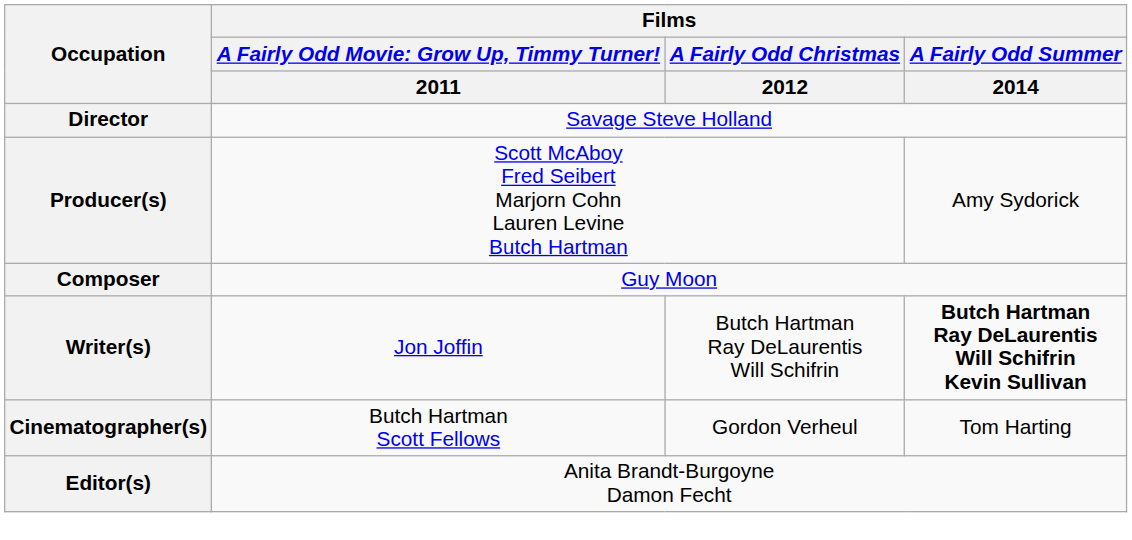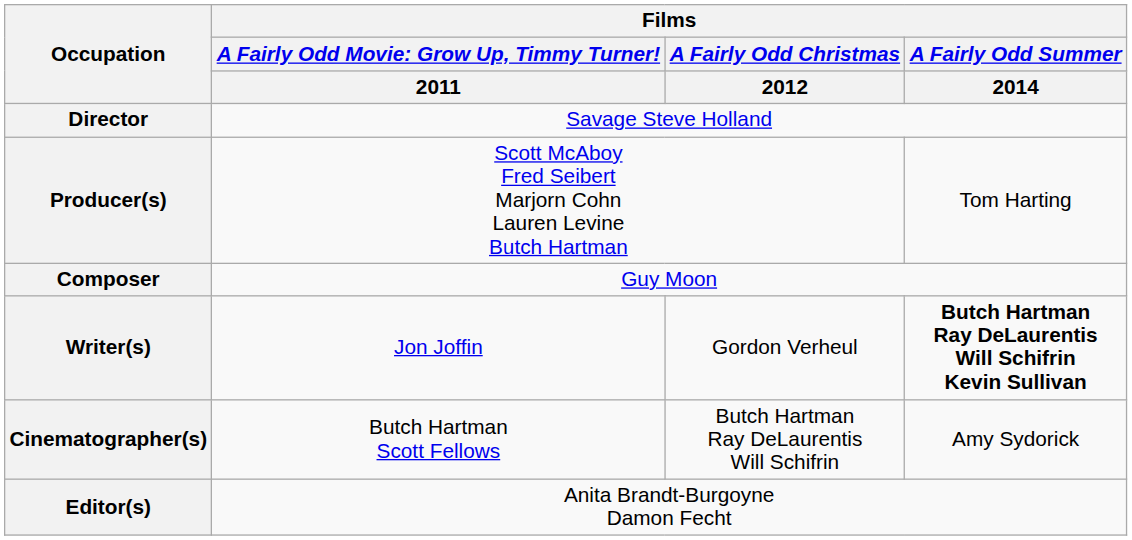Producer(s) | Films / A Fairly Odd Summer / 2014: Amy Sydorick -> Tom Harting
Writer(s) | Films / A Fairly Odd Christmas / 2012: Butch Hartman Ray DeLaurentis Will Schifrin -> Gordon Verheul
Cinematographer(s) | Films / A Fairly Odd Christmas / 2012: Gordon Verheul -> Butch Hartman Ray DeLaurentis Will Schifrin
Cinematographer(s) | Films / A Fairly Odd Summer / 2014: Tom Harting -> Amy Sydorick
